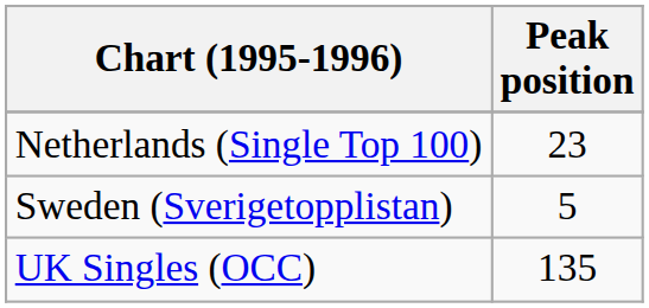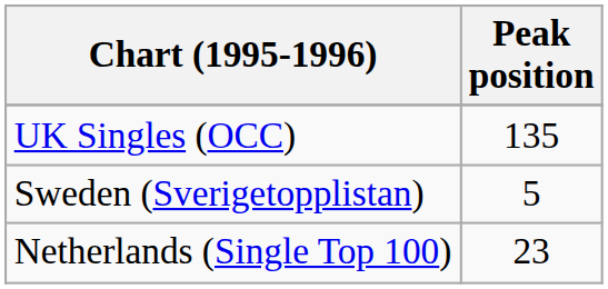rows swapped: Netherlands (Single Top 100) <-> UK Singles (OCC)
